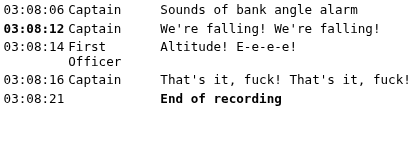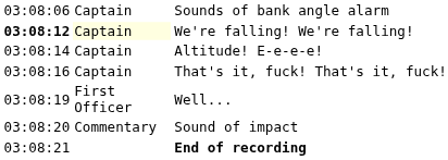We're falling! We're falling! | column 2: no background -> lightyellow background
Altitude! E-e-e-e! | column 2: First Officer -> Captain
+ row: 03:08:19 | First Officer | Well...
+ row: 03:08:20 | Commentary | Sound of impact
